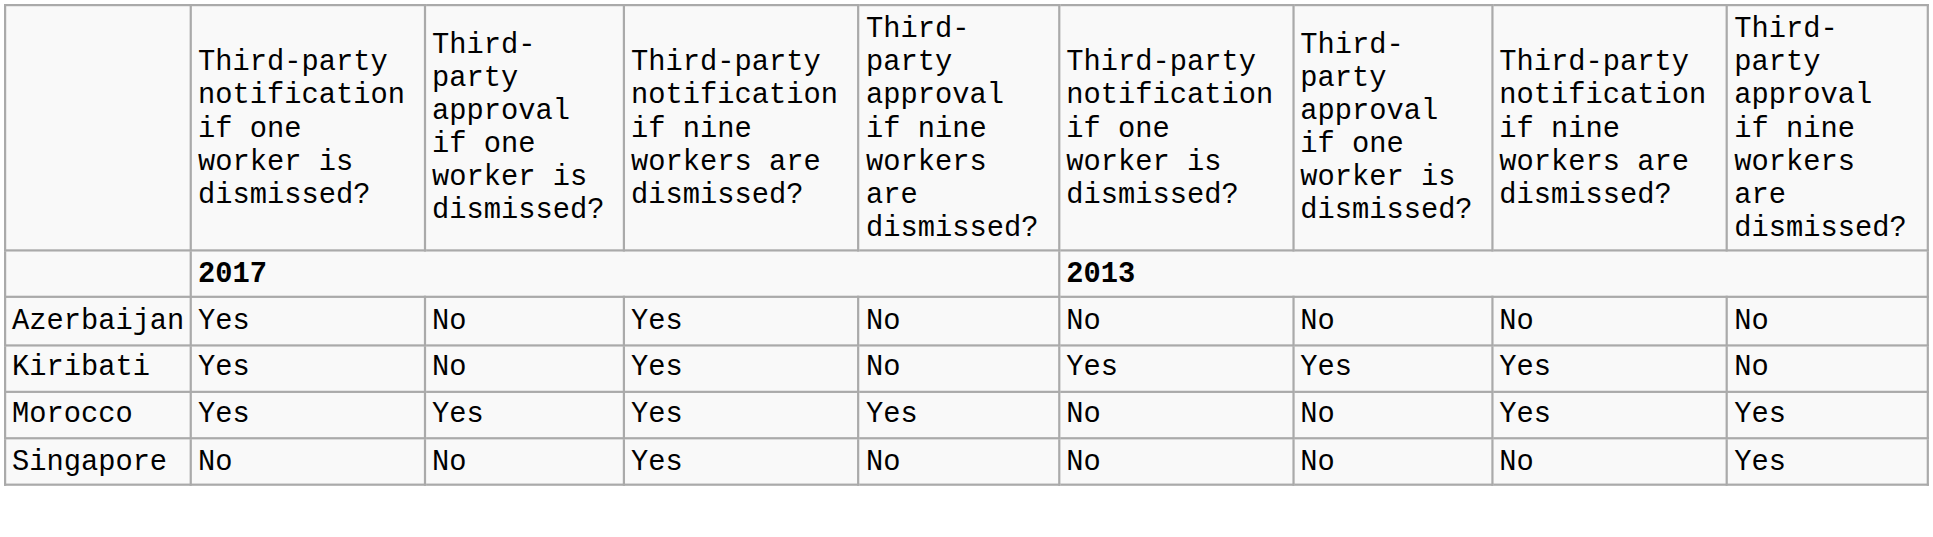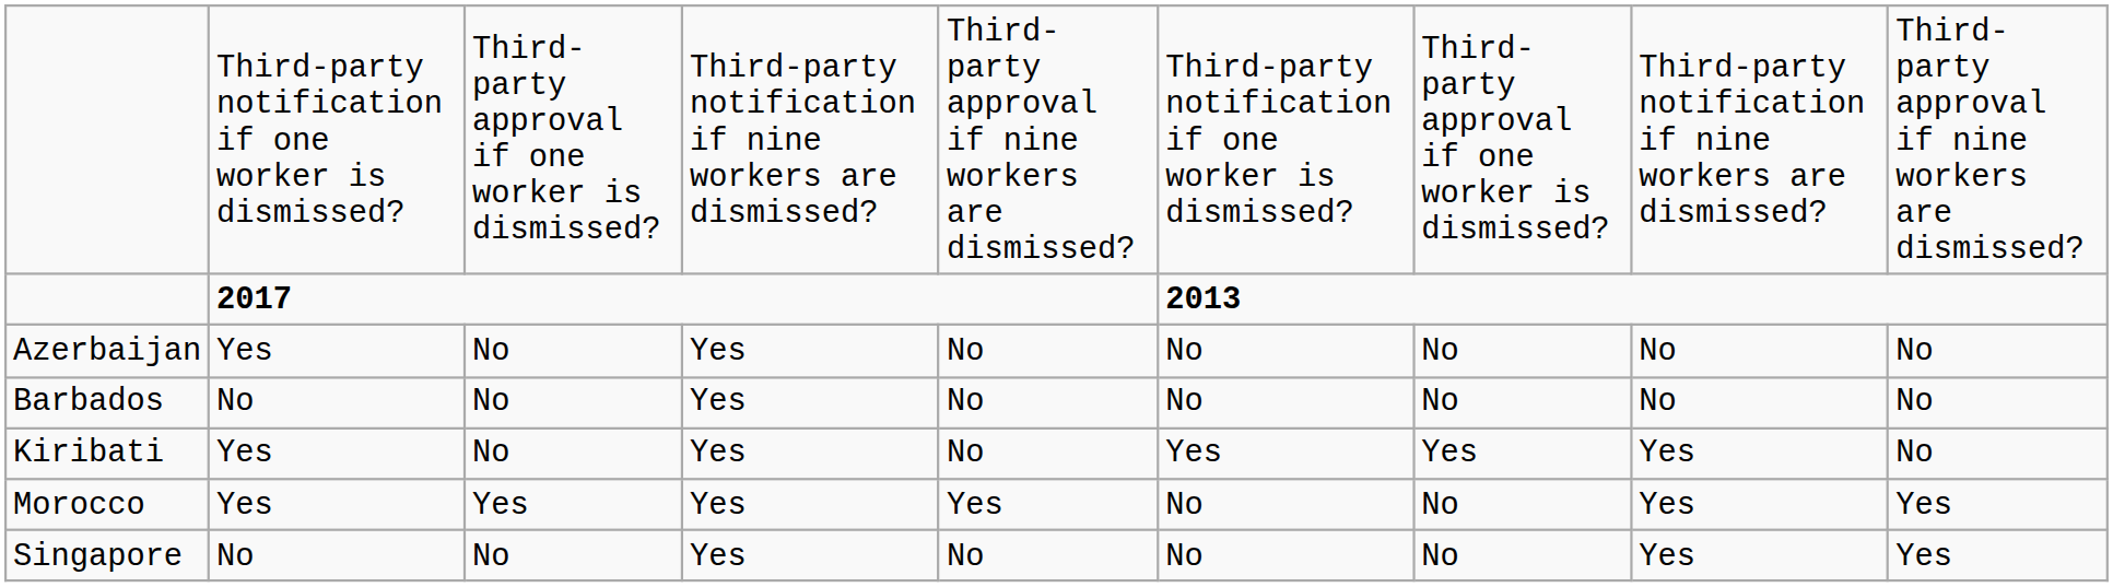+ row: Barbados | No | No | Yes | No | No | No | No | No
Singapore | column 8: No -> Yes
